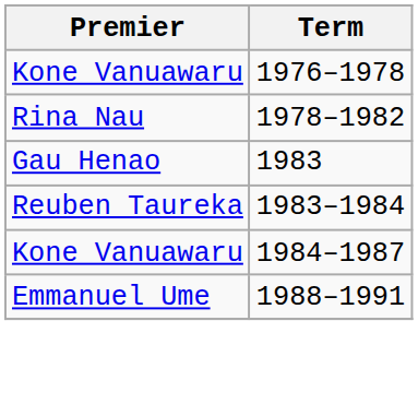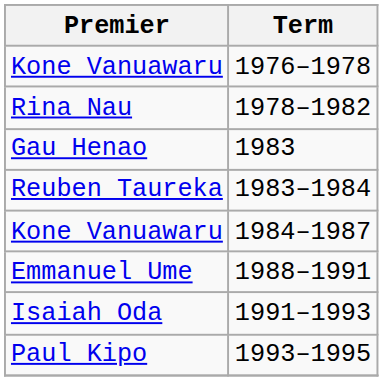+ row: Isaiah Oda | 1991–1993
+ row: Paul Kipo | 1993–1995
